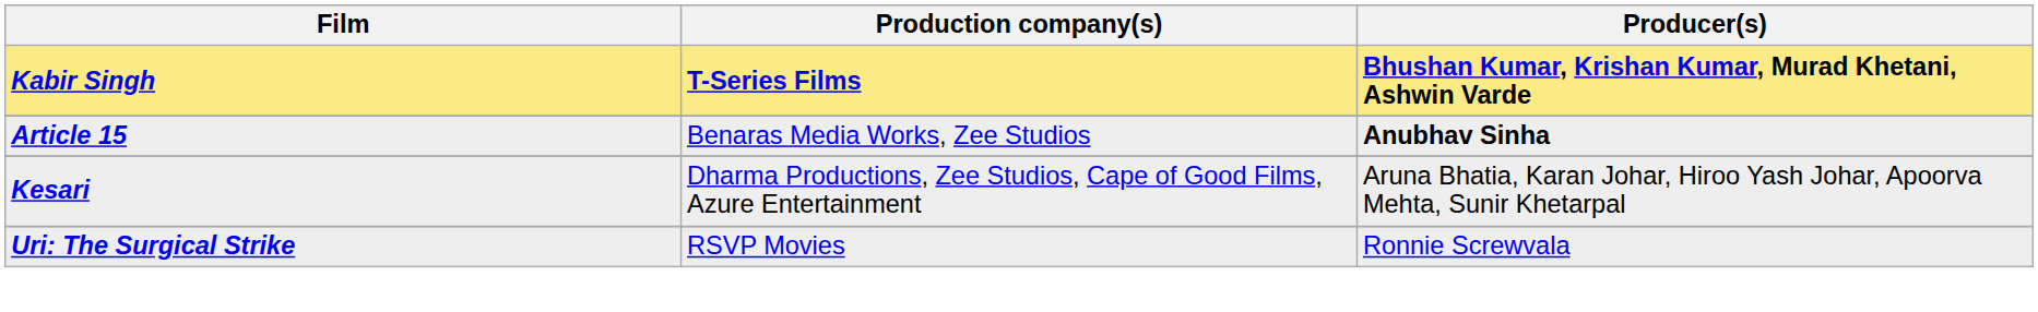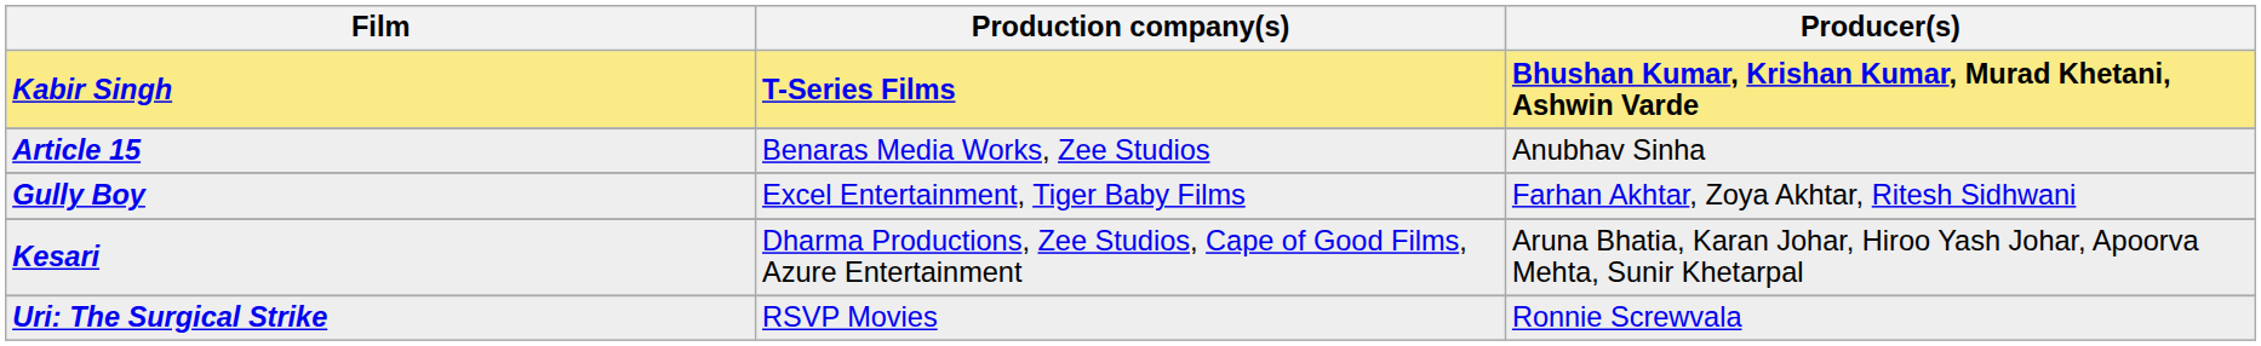Article 15 | Producer(s): bold -> normal
+ row: Gully Boy | Excel Entertainment, Tiger Baby Films | Farhan Akhtar, Zoya Akhtar, Ritesh Sidhwani
